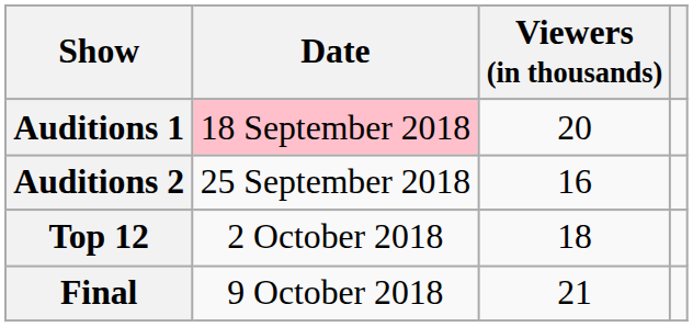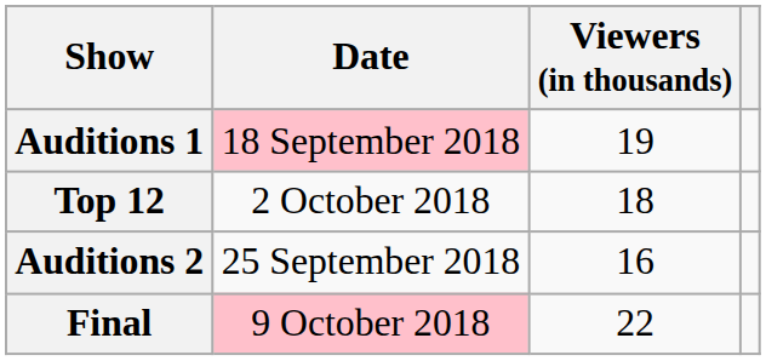Auditions 1 | Viewers (in thousands): 20 -> 19
rows swapped: Auditions 2 <-> Top 12
Final | Date: no background -> pink background
Final | Viewers (in thousands): 21 -> 22
